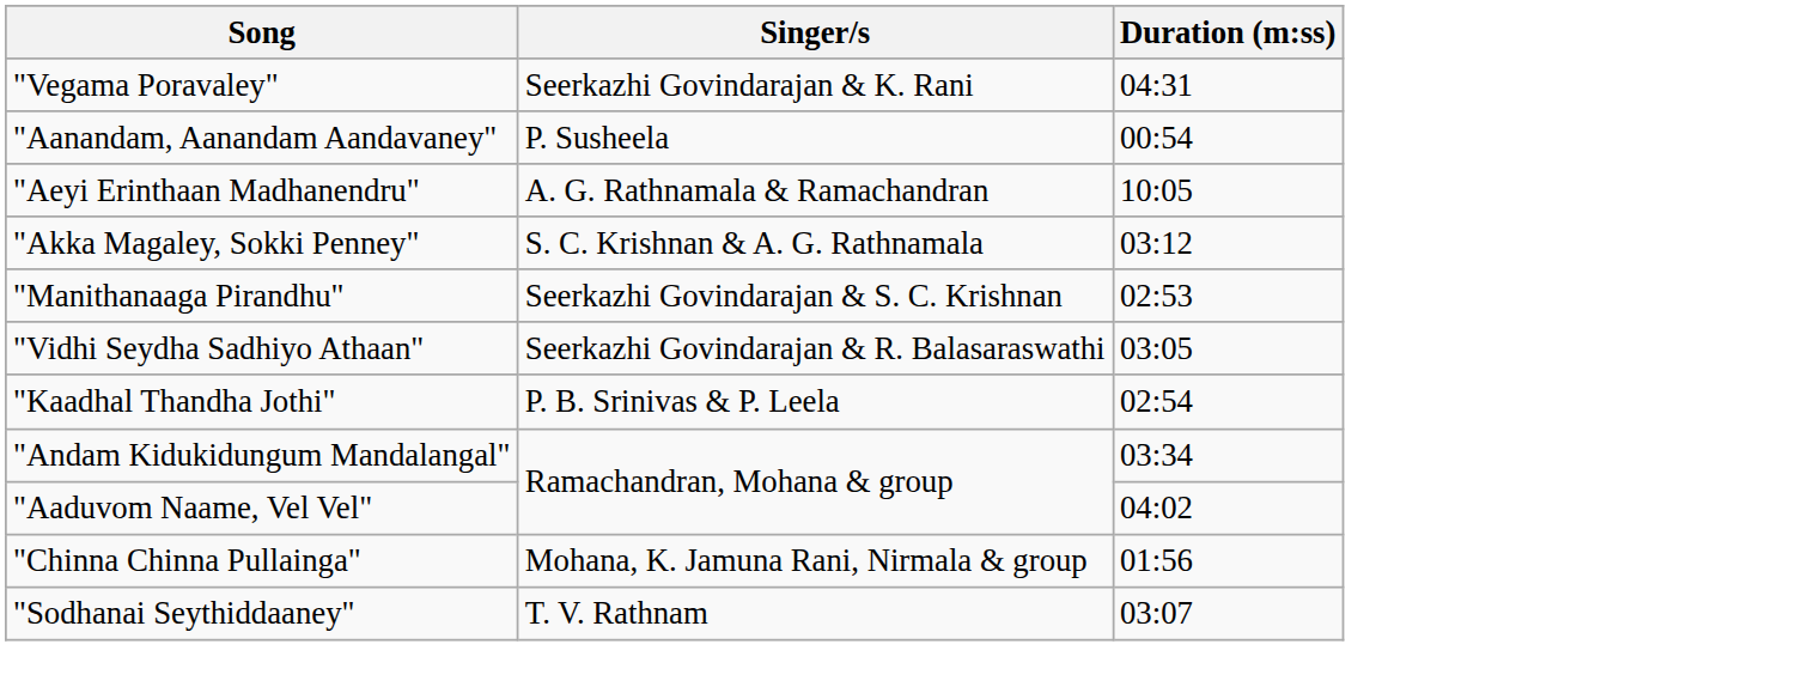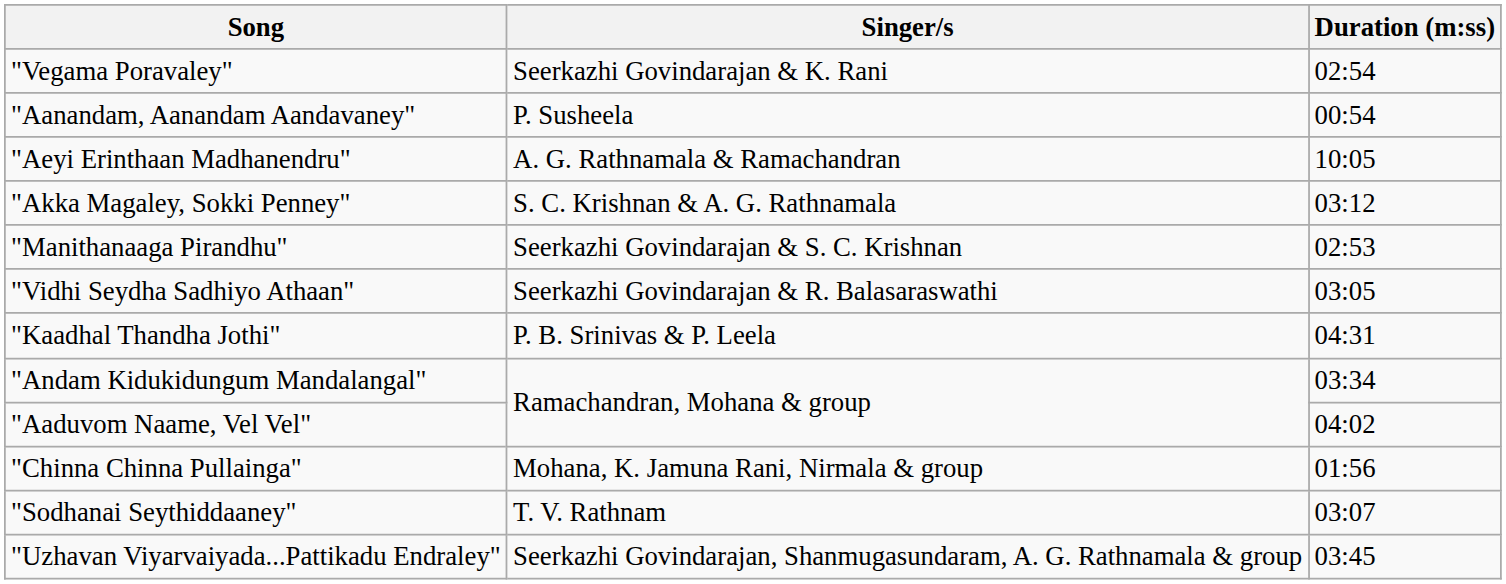"Vegama Poravaley" | Duration (m:ss): 04:31 -> 02:54
"Kaadhal Thandha Jothi" | Duration (m:ss): 02:54 -> 04:31
+ row: "Uzhavan Viyarvaiyada...Pattikadu Endraley" | Seerkazhi Govindarajan, Shanmugasundaram, A. G. Rathnamala & group | 03:45
